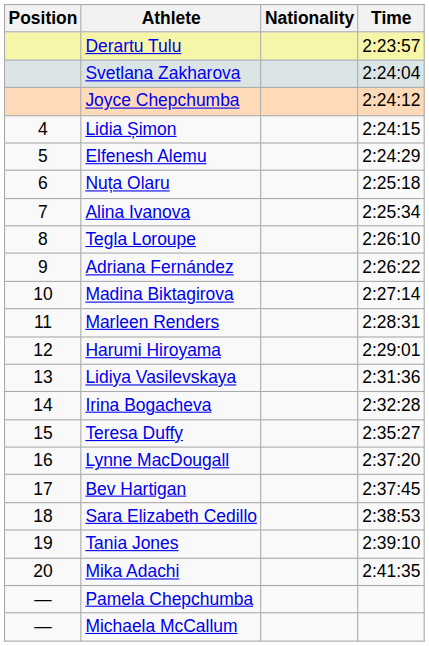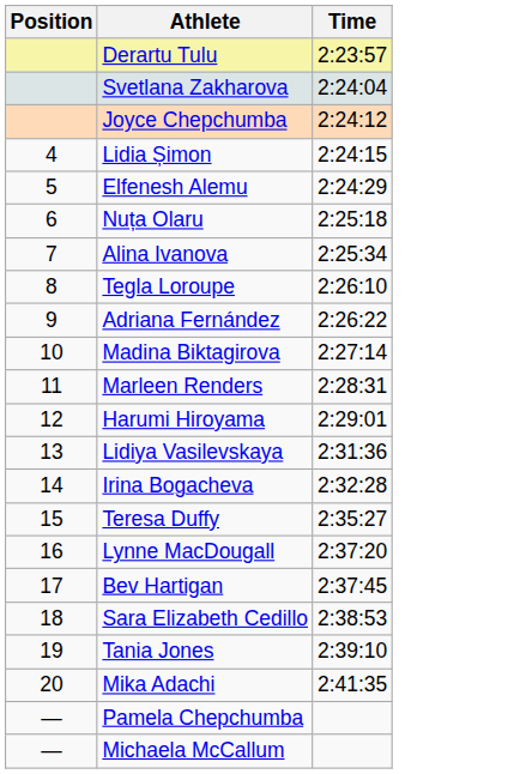- column: Nationality
